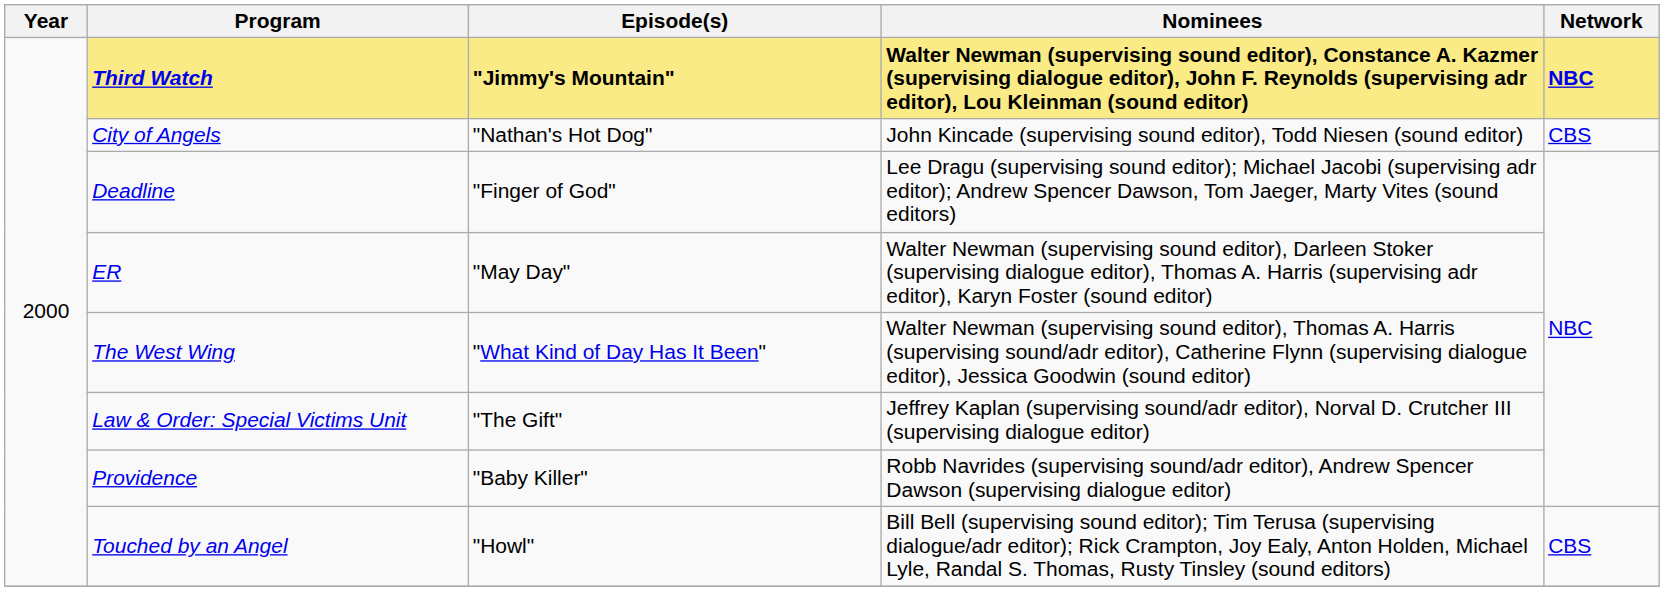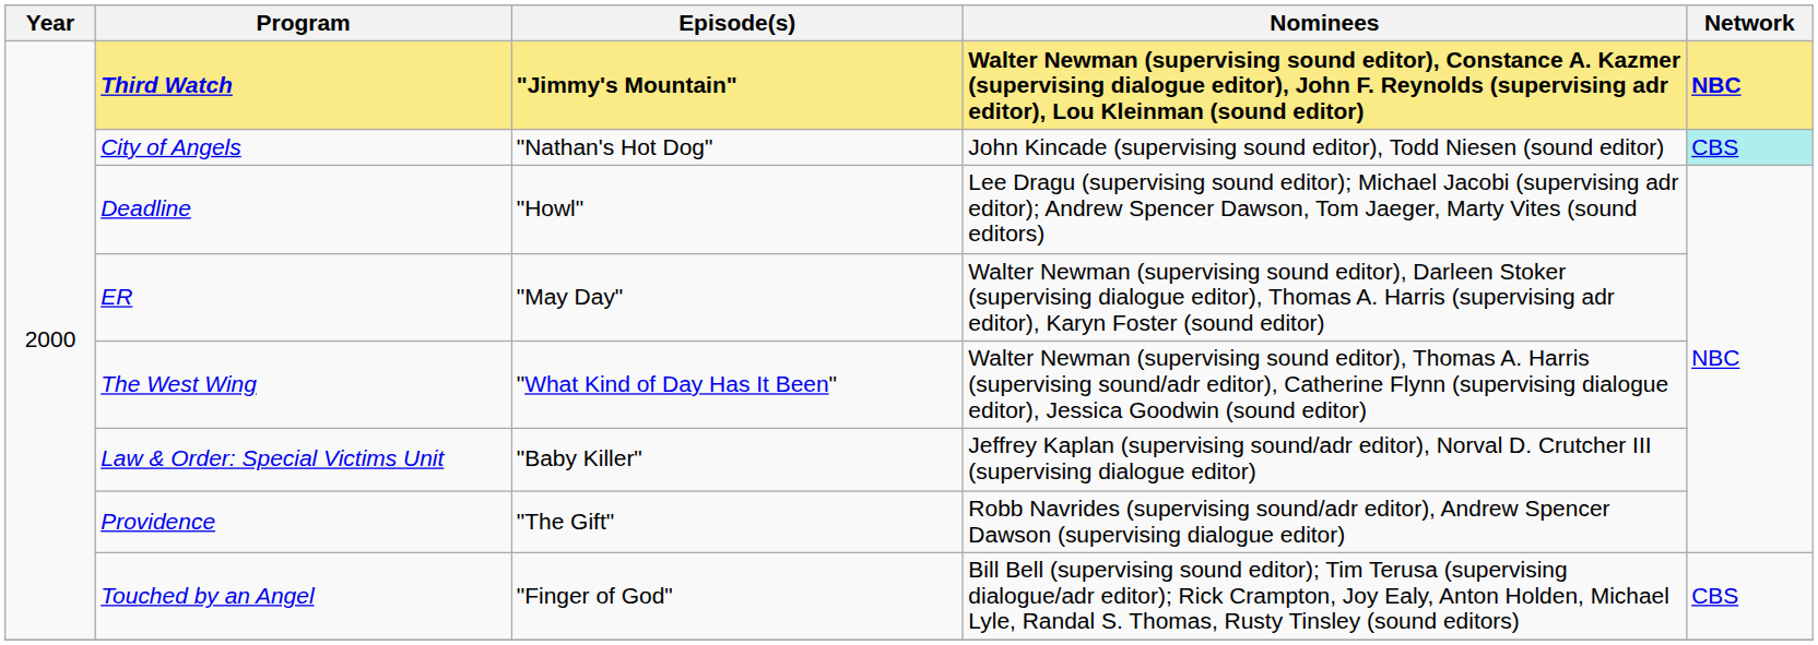City of Angels | Network: no background -> paleturquoise background
Deadline | Episode(s): "Finger of God" -> "Howl"
Law & Order: Special Victims Unit | Episode(s): "The Gift" -> "Baby Killer"
Providence | Episode(s): "Baby Killer" -> "The Gift"
Touched by an Angel | Episode(s): "Howl" -> "Finger of God"
